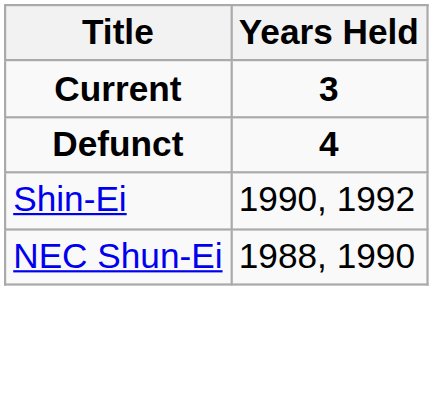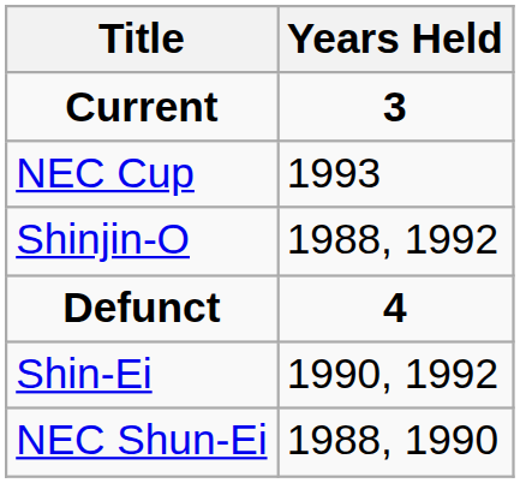+ row: NEC Cup | 1993
+ row: Shinjin-O | 1988, 1992
